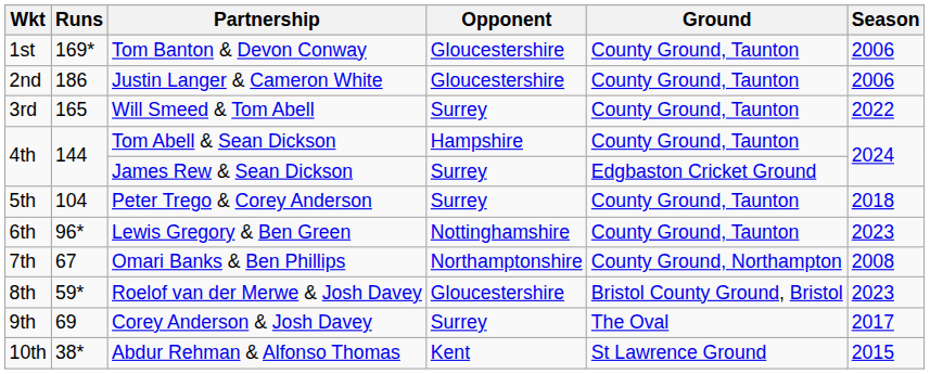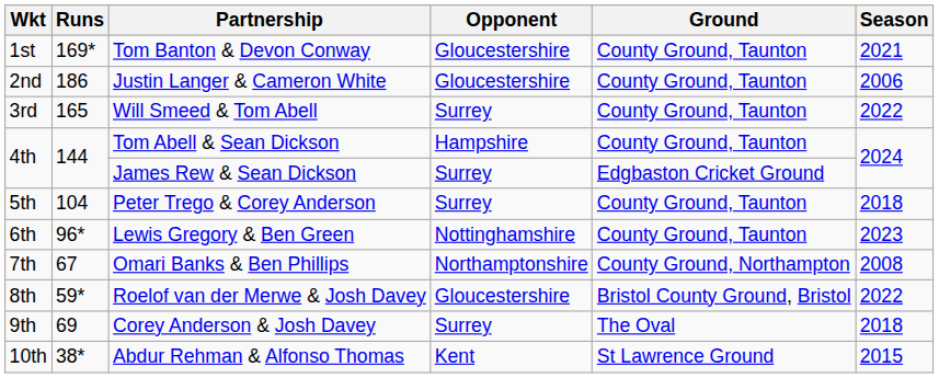Tom Banton & Devon Conway | Season: 2006 -> 2021
Roelof van der Merwe & Josh Davey | Season: 2023 -> 2022
Corey Anderson & Josh Davey | Season: 2017 -> 2018
